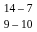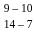rows swapped: 14 – 7 <-> 9 – 10
